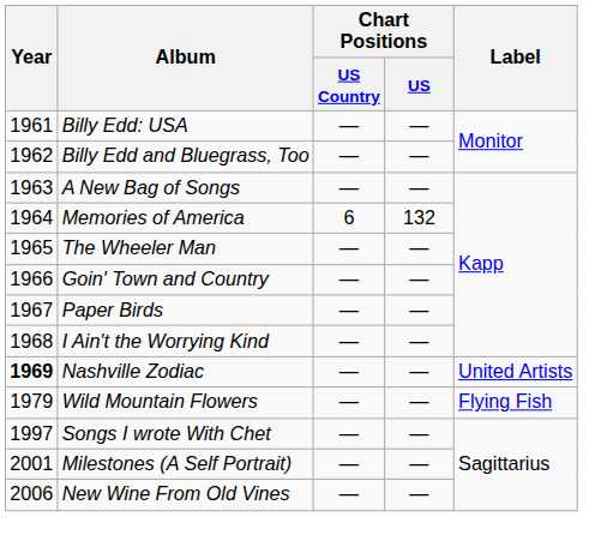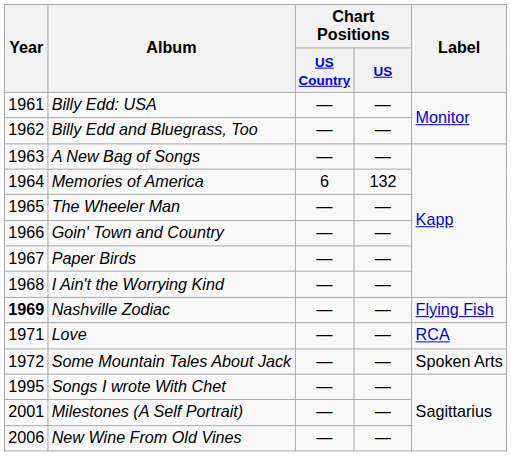Nashville Zodiac | Label: United Artists -> Flying Fish
+ row: 1971 | Love | — | — | RCA
+ row: 1972 | Some Mountain Tales About Jack | — | — | Spoken Arts
- row: 1979 | Wild Mountain Flowers | — | — | Flying Fish
Songs I wrote With Chet | Year: 1997 -> 1995
